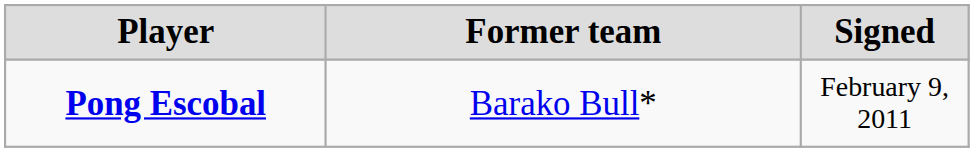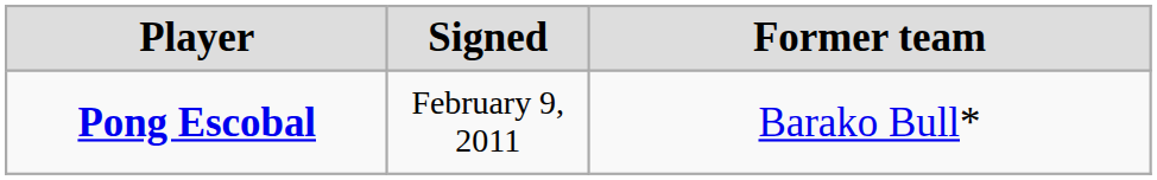columns swapped: Signed <-> Former team
